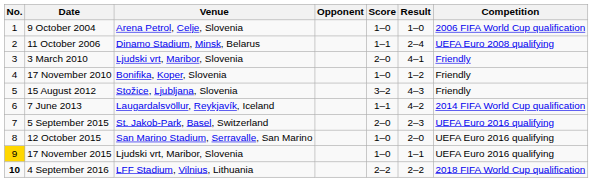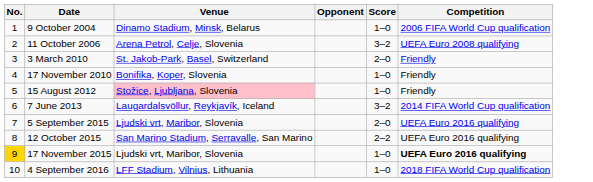- column: Result | 1–0 | 2–4 | 4–1 | 1–2 | 4–3 | 4–2 | 2–3 | 2–0 | 1–1 | 2–2
9 October 2004 | Venue: Arena Petrol, Celje, Slovenia -> Dinamo Stadium, Minsk, Belarus
11 October 2006 | Venue: Dinamo Stadium, Minsk, Belarus -> Arena Petrol, Celje, Slovenia
11 October 2006 | Score: 1–1 -> 3–2
3 March 2010 | Venue: Ljudski vrt, Maribor, Slovenia -> St. Jakob-Park, Basel, Switzerland
15 August 2012 | Venue: no background -> pink background
15 August 2012 | Score: 3–2 -> 1–0
7 June 2013 | Score: 1–1 -> 3–2
5 September 2015 | Venue: St. Jakob-Park, Basel, Switzerland -> Ljudski vrt, Maribor, Slovenia
12 October 2015 | Score: 1–0 -> 2–2
17 November 2015 | Competition: normal -> bold
4 September 2016 | No.: bold -> normal
4 September 2016 | Score: 2–2 -> 1–0
